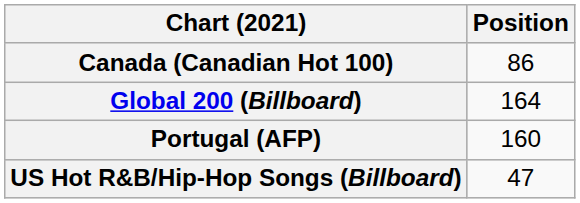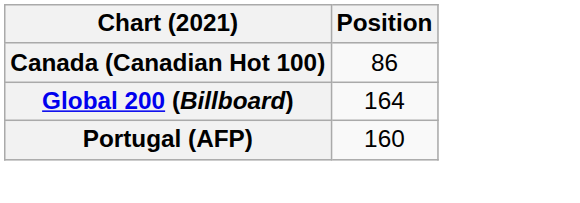- row: US Hot R&B/Hip-Hop Songs (Billboard) | 47
